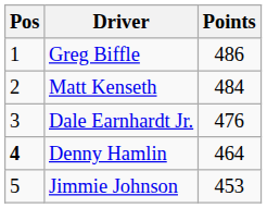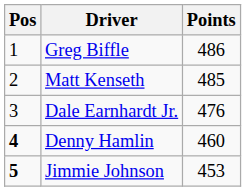Matt Kenseth | Points: 484 -> 485
Denny Hamlin | Points: 464 -> 460
Jimmie Johnson | Pos: normal -> bold
